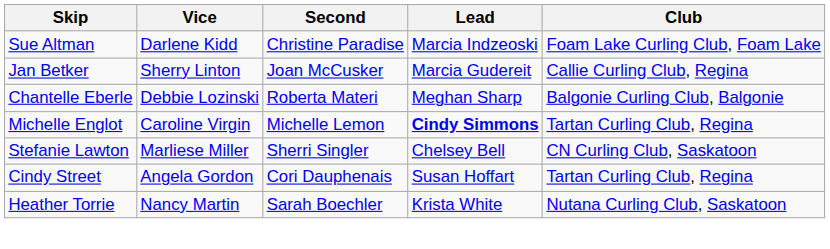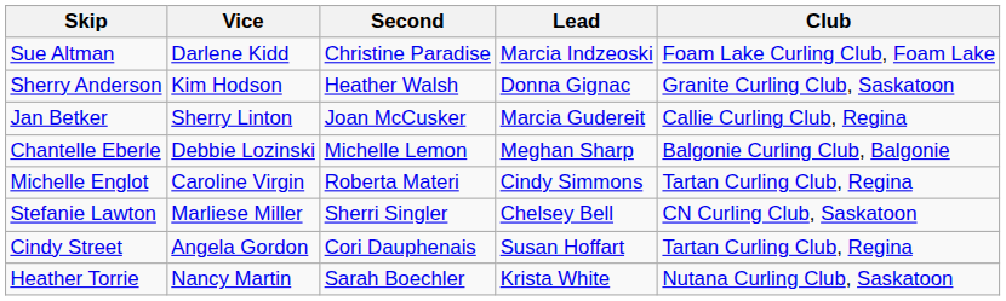+ row: Sherry Anderson | Kim Hodson | Heather Walsh | Donna Gignac | Granite Curling Club, Saskatoon
Chantelle Eberle | Second: Roberta Materi -> Michelle Lemon
Michelle Englot | Second: Michelle Lemon -> Roberta Materi
Michelle Englot | Lead: bold -> normal
